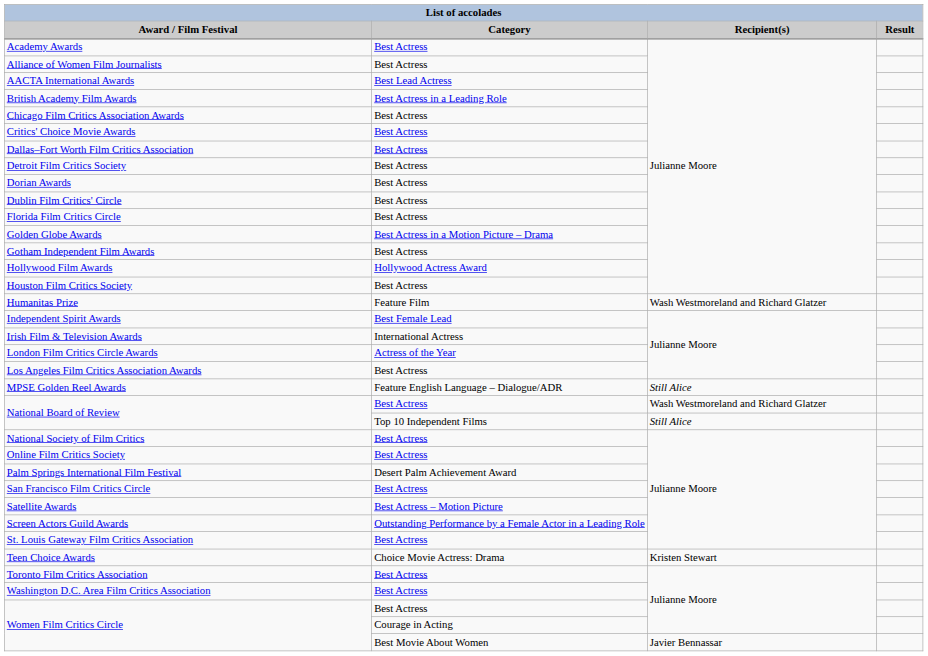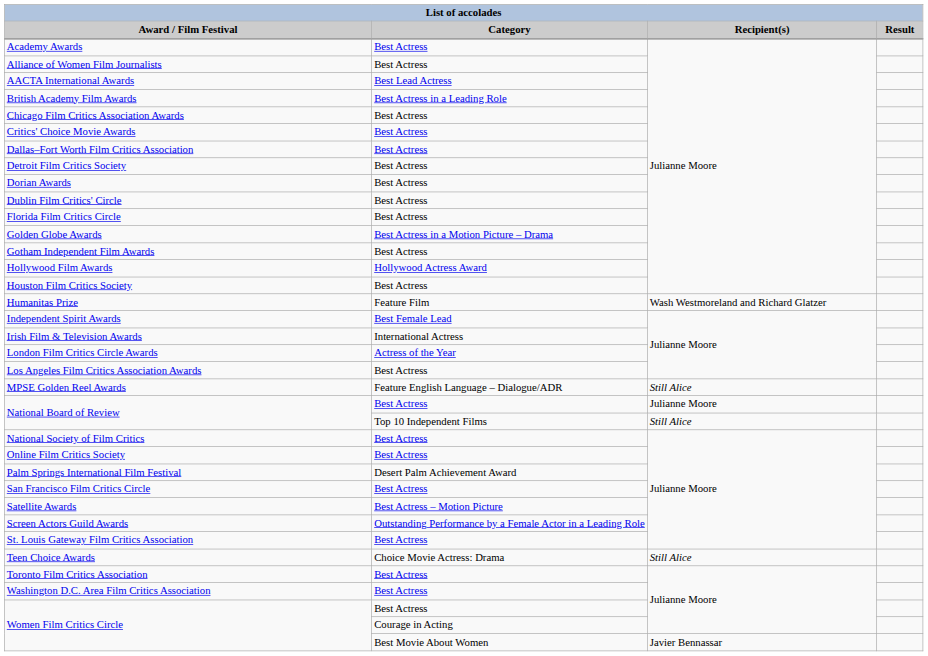National Board of Review / Best Actress | Recipient(s): Wash Westmoreland and Richard Glatzer -> Julianne Moore
Teen Choice Awards | Recipient(s): Kristen Stewart -> Still Alice
